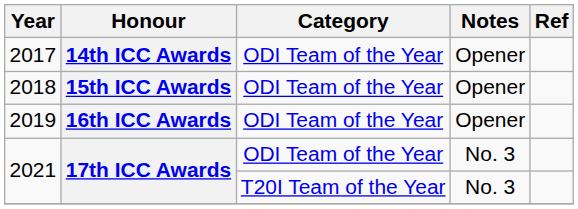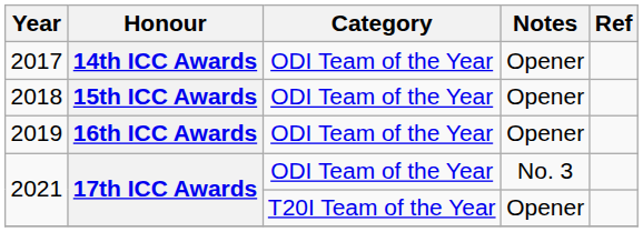2021 / T20I Team of the Year | Notes: No. 3 -> Opener
